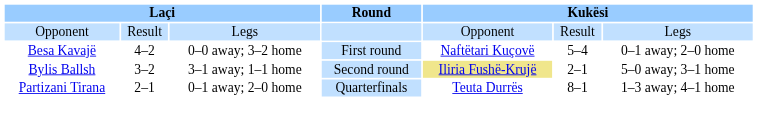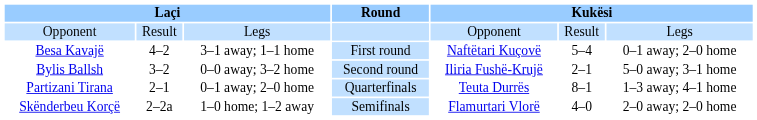Besa Kavajë | column 3: 0–0 away; 3–2 home -> 3–1 away; 1–1 home
Bylis Ballsh | column 3: 3–1 away; 1–1 home -> 0–0 away; 3–2 home
Bylis Ballsh | column 5: khaki background -> no background
+ row: Skënderbeu Korçë | 2–2a | 1–0 home; 1–2 away | Semifinals | Flamurtari Vlorë | 4–0 | 2–0 away; 2–0 home
